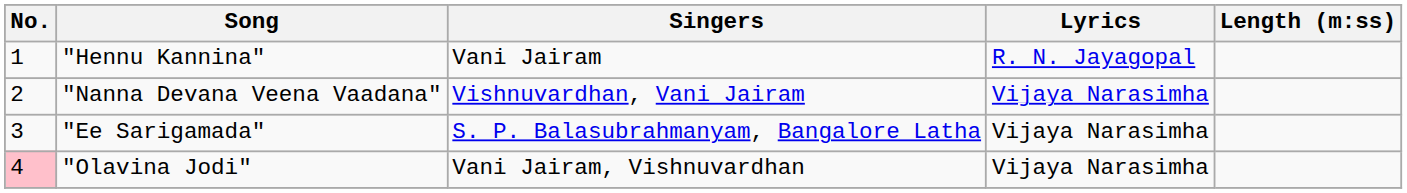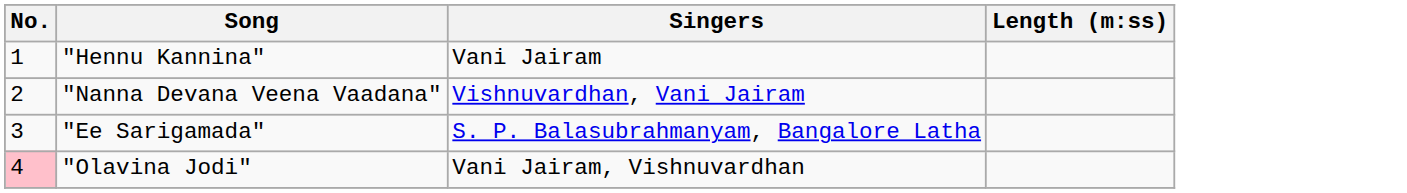- column: Lyrics | R. N. Jayagopal | Vijaya Narasimha | Vijaya Narasimha | Vijaya Narasimha
